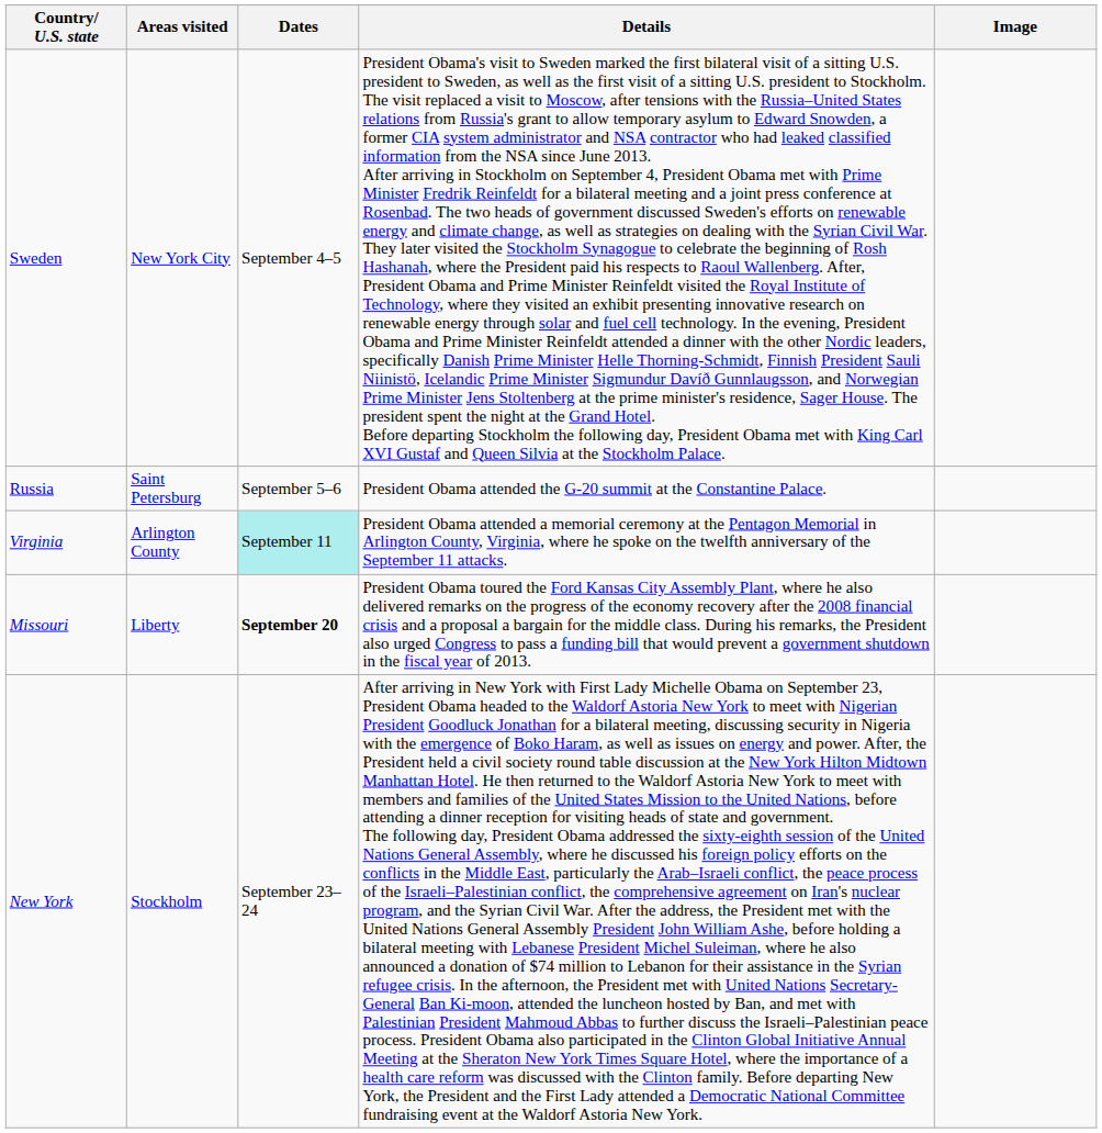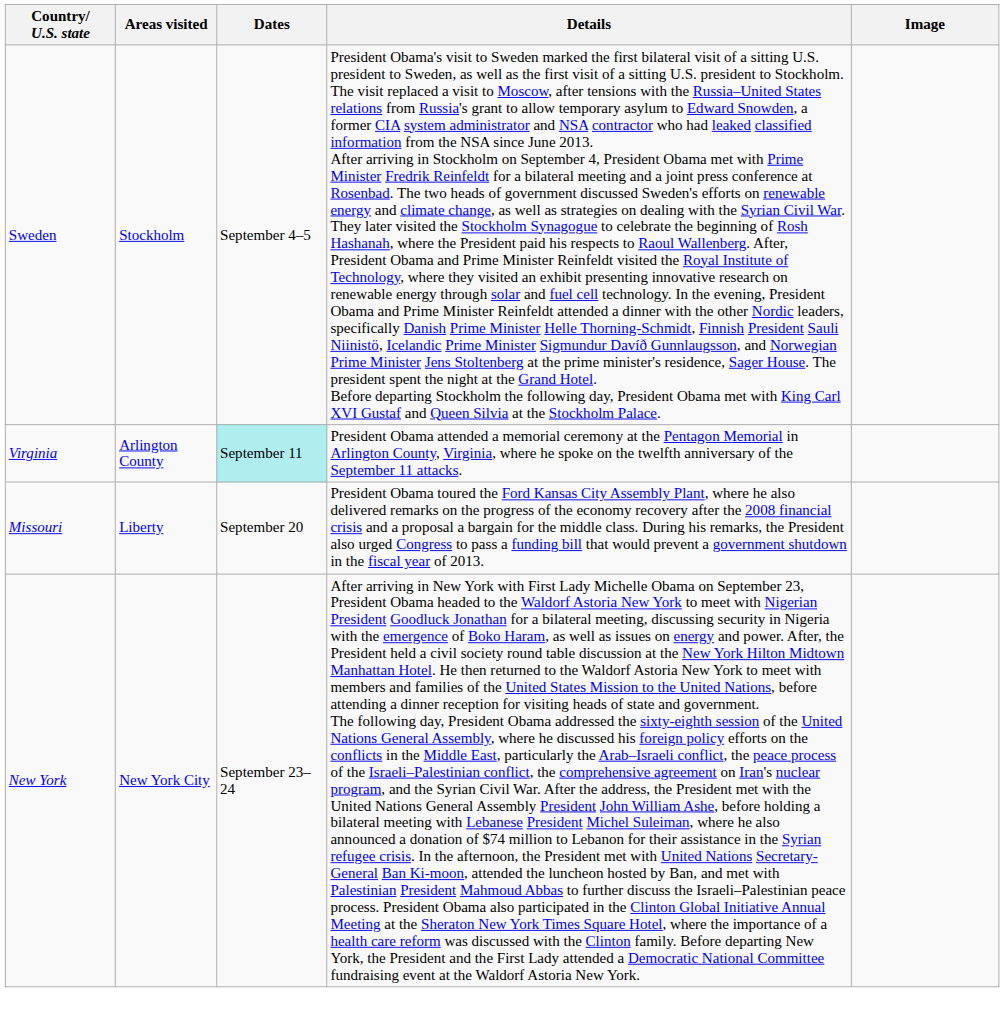Sweden | Areas visited: New York City -> Stockholm
- row: Russia | Saint Petersburg | September 5–6 | President Obama attended the G-20 summit at the Constantine Palace.
Missouri | Dates: bold -> normal
New York | Areas visited: Stockholm -> New York City
